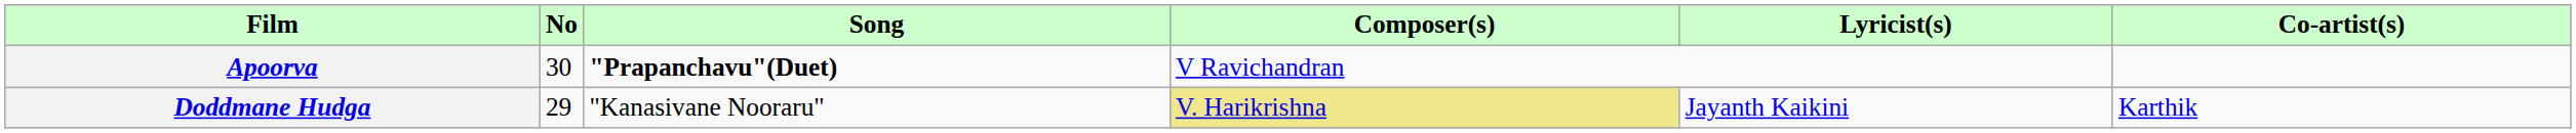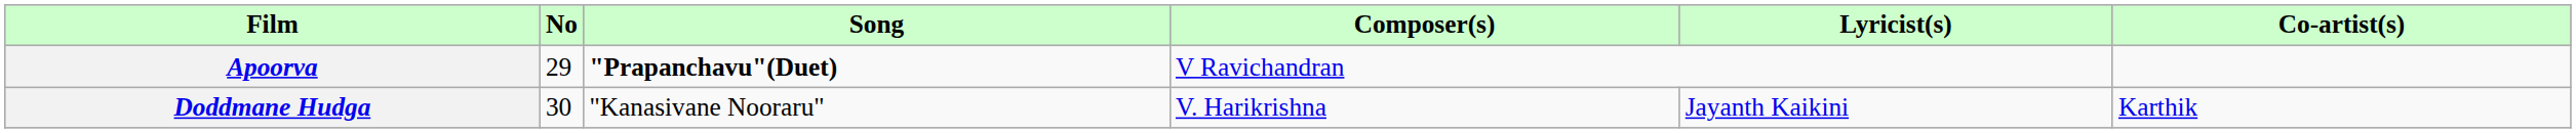Apoorva | No: 30 -> 29
Doddmane Hudga | No: 29 -> 30
Doddmane Hudga | Composer(s): khaki background -> no background
